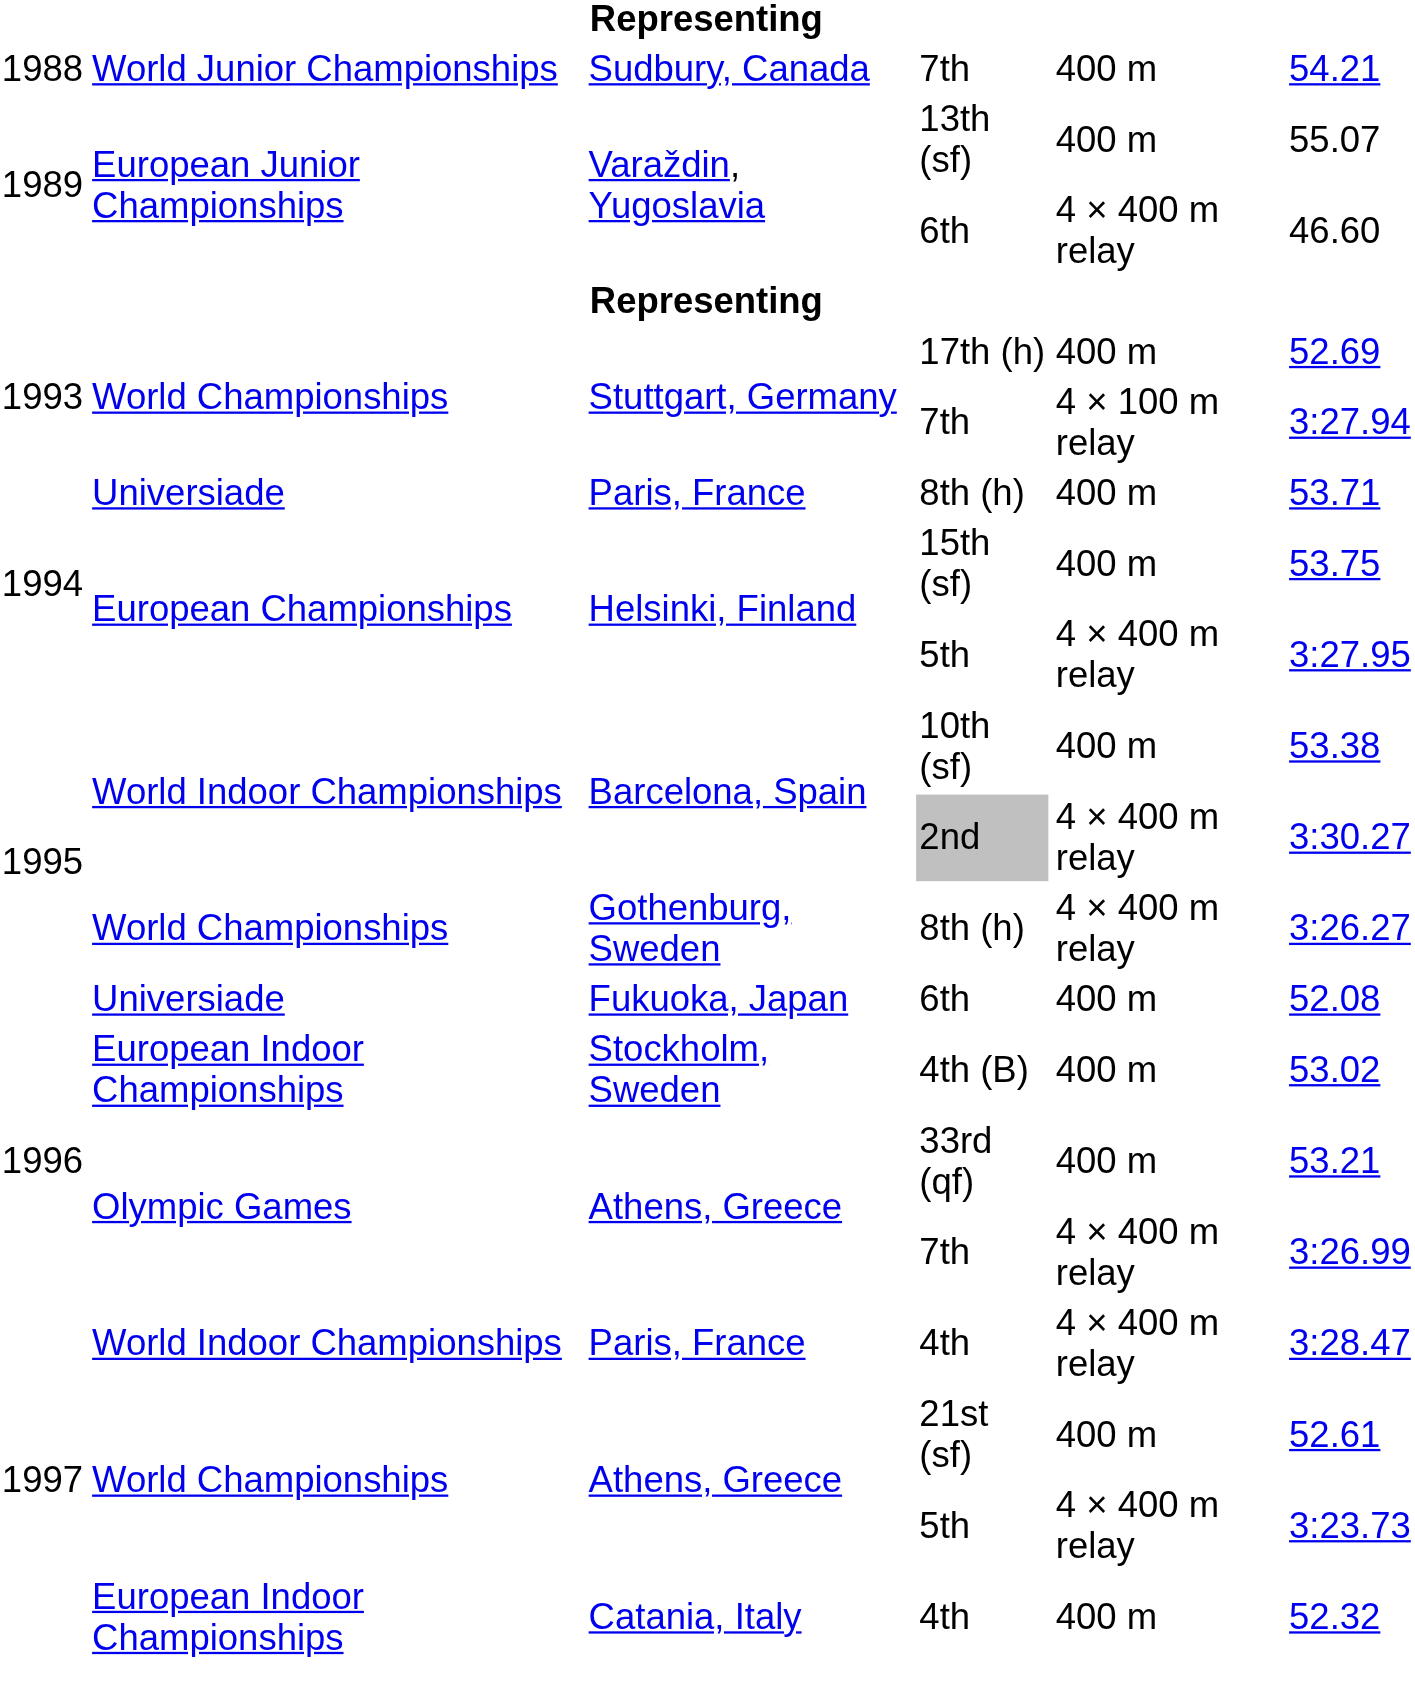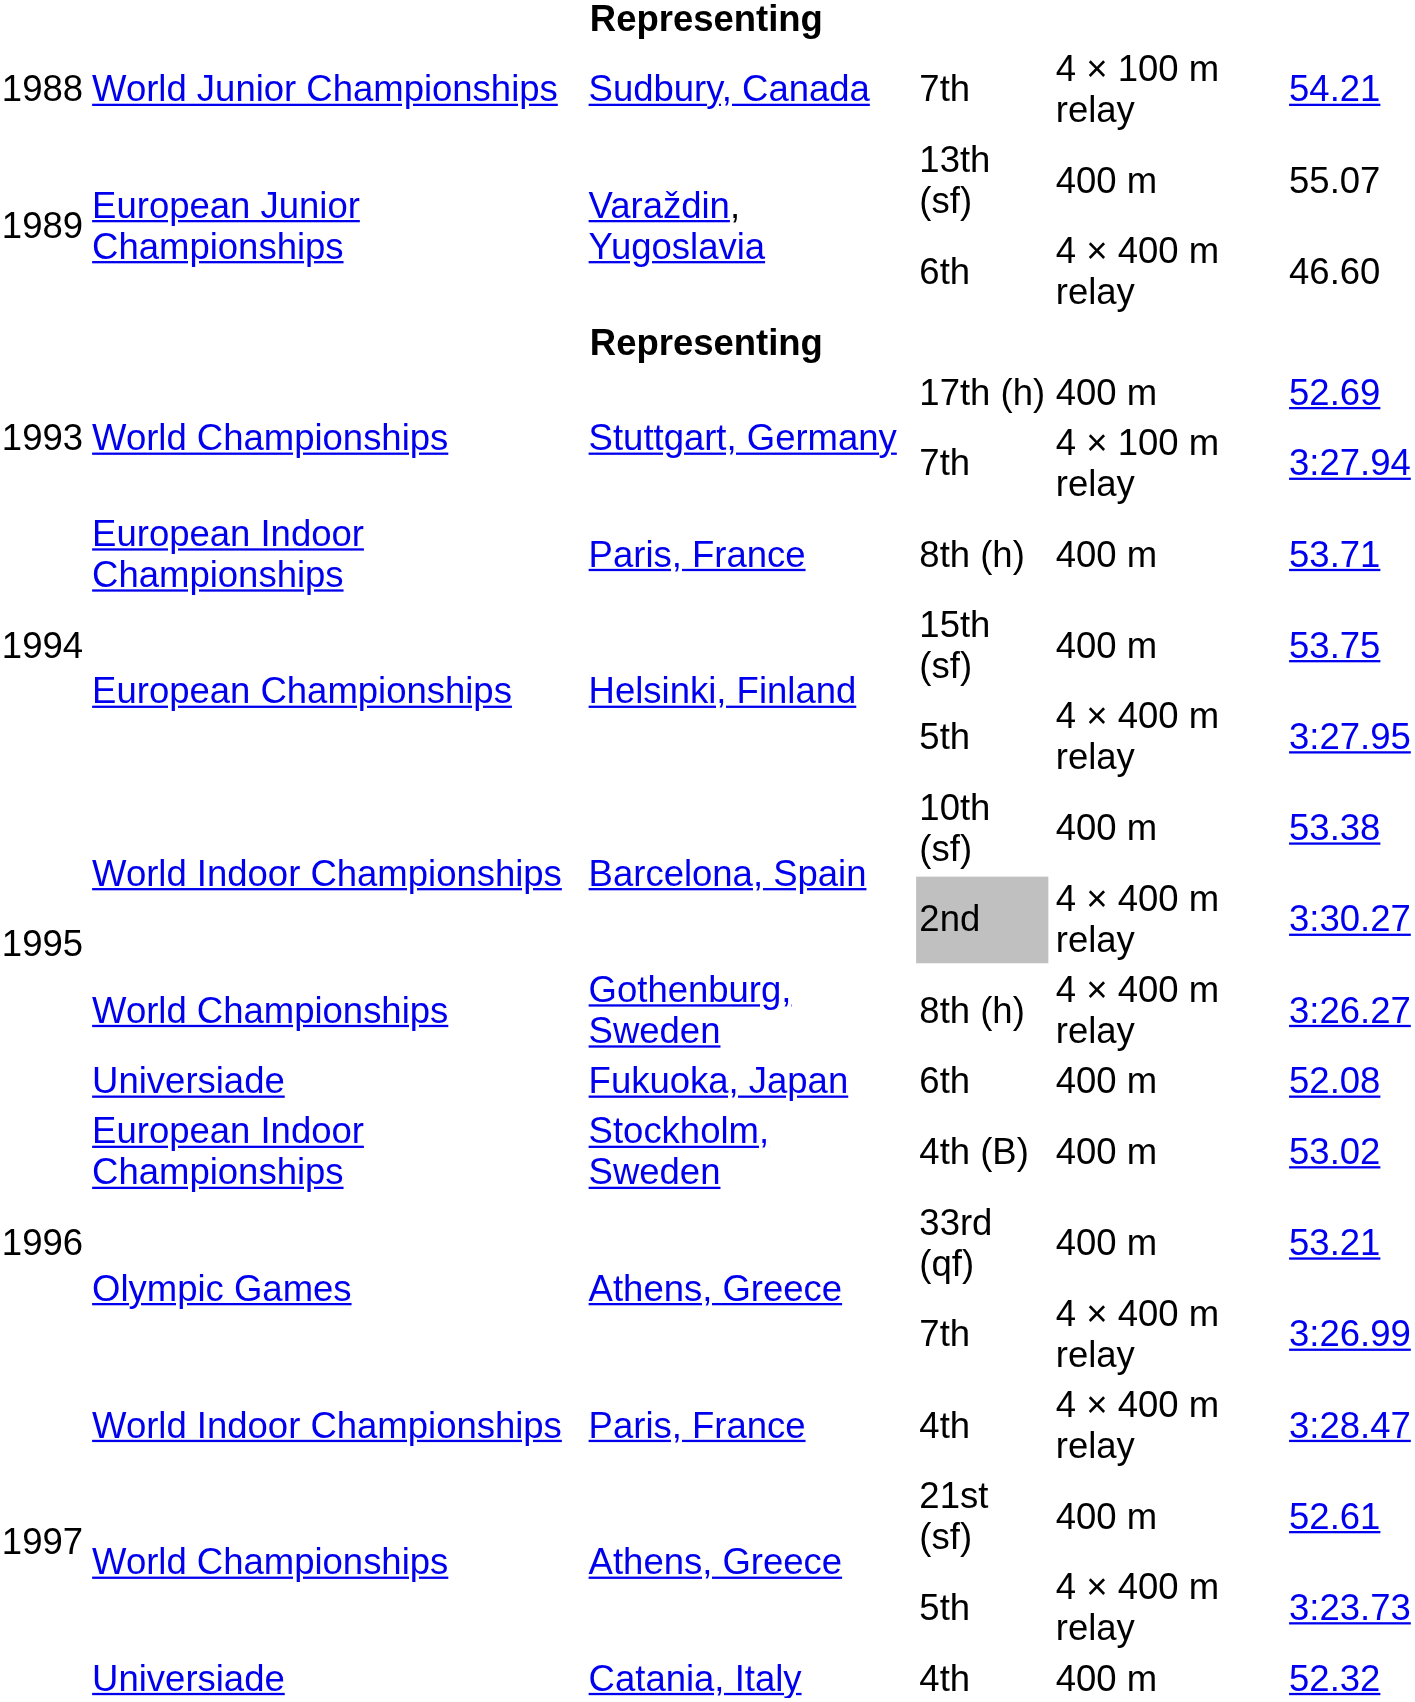Sudbury, Canada / 7th | column 5: 400 m -> 4 × 100 m relay
Paris, France / 8th (h) | column 2: Universiade -> European Indoor Championships
Catania, Italy / 4th | column 2: European Indoor Championships -> Universiade
